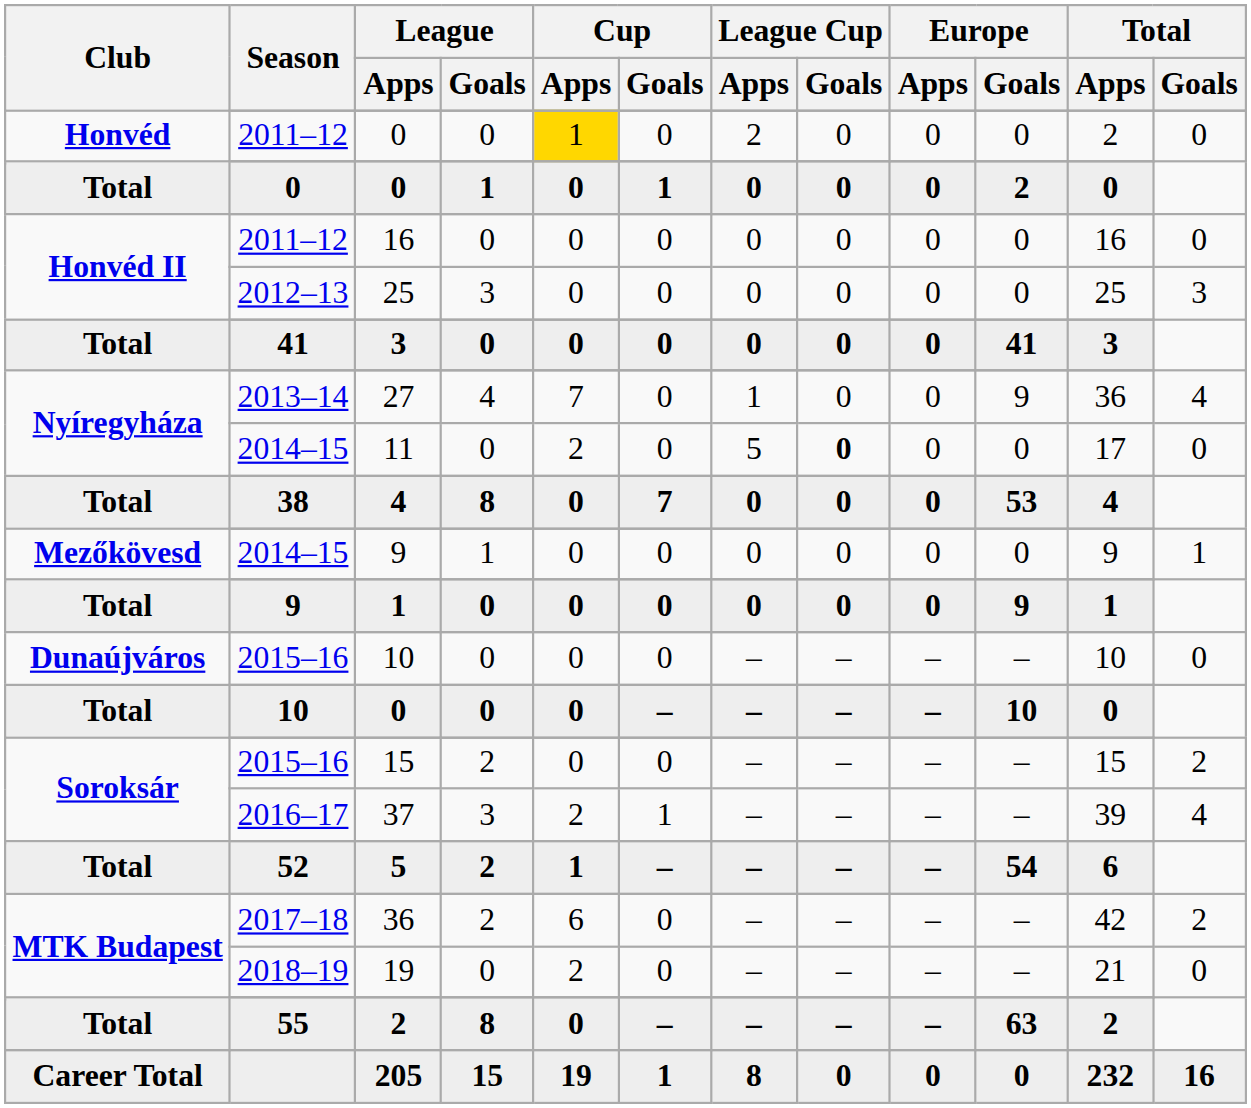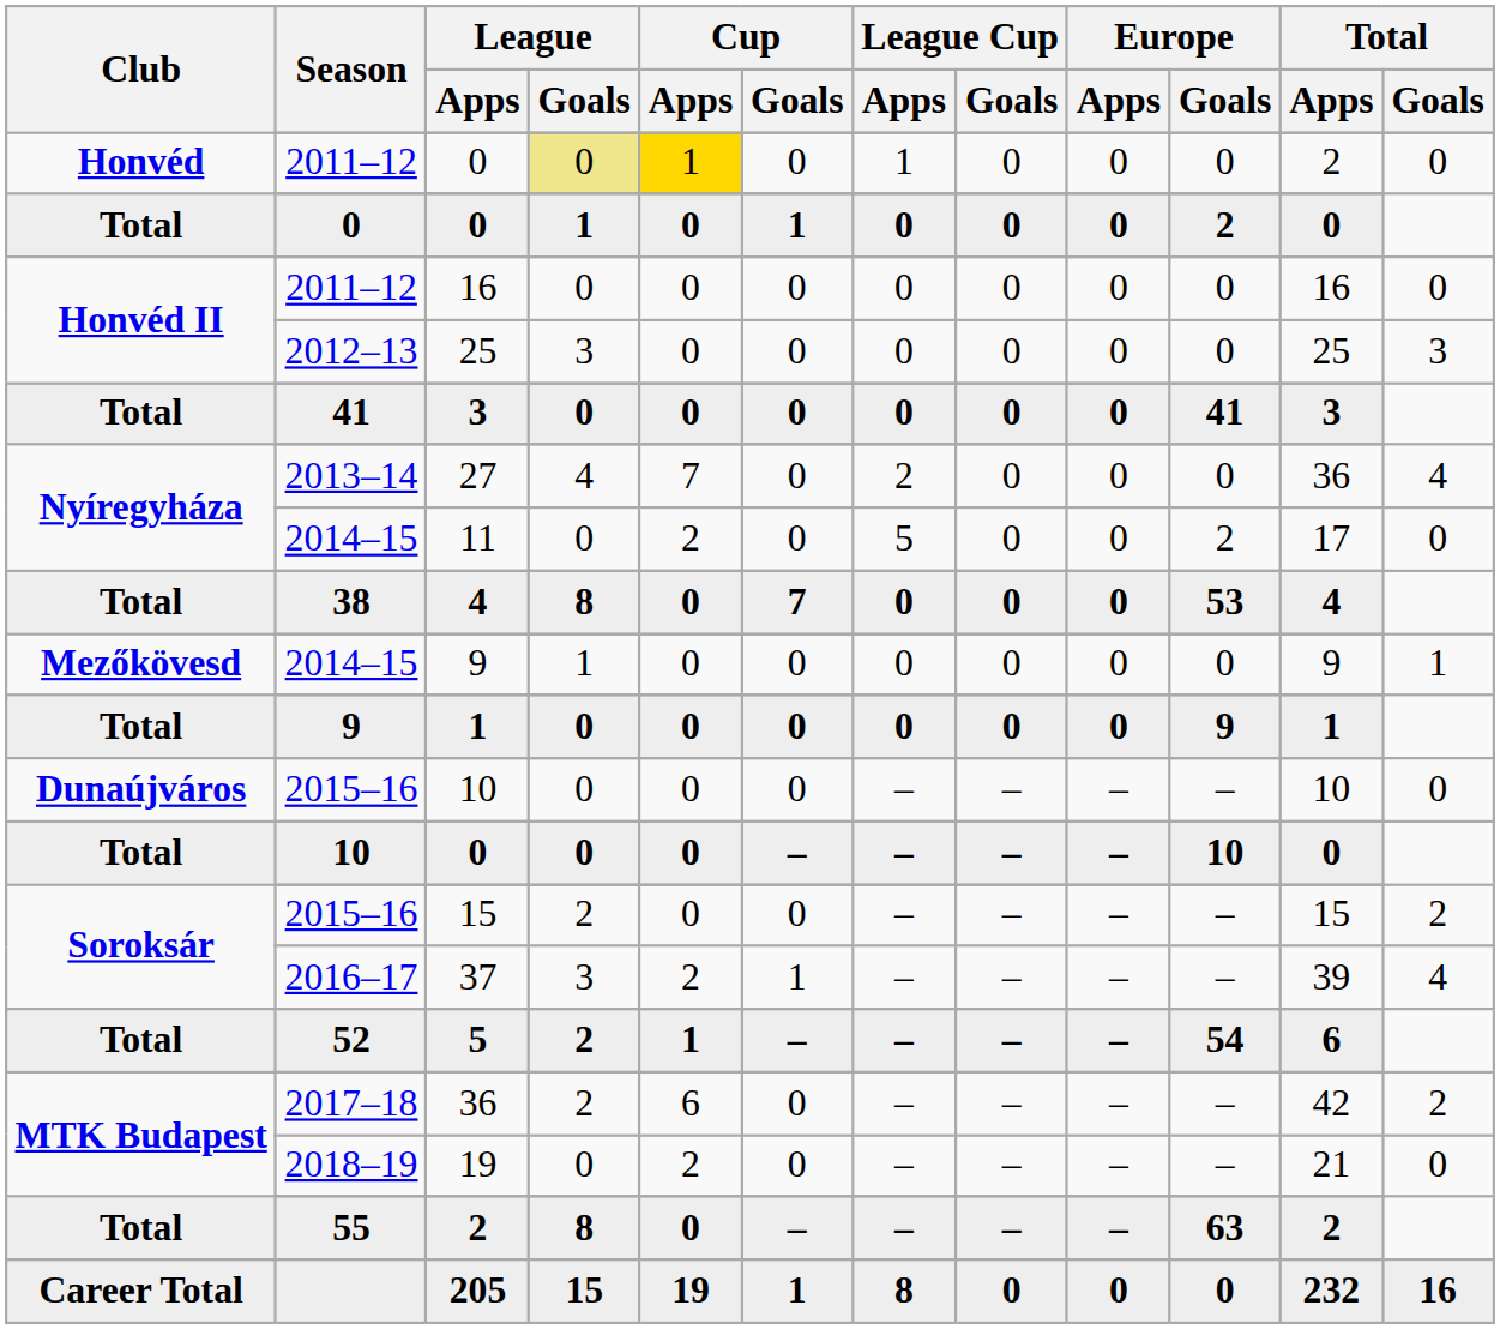Honvéd / 0 | League / Goals: no background -> khaki background
Honvéd / 0 | League Cup / Apps: 2 -> 1
27 | League Cup / Apps: 1 -> 2
27 | Europe / Goals: 9 -> 0
11 | League Cup / Goals: bold -> normal
11 | Europe / Goals: 0 -> 2
